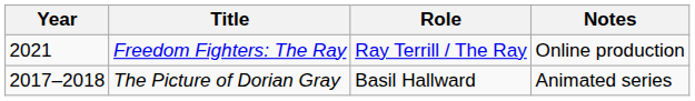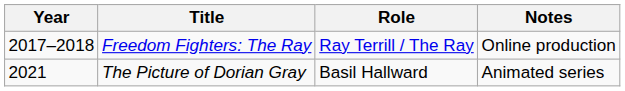Freedom Fighters: The Ray | Year: 2021 -> 2017–2018
The Picture of Dorian Gray | Year: 2017–2018 -> 2021
